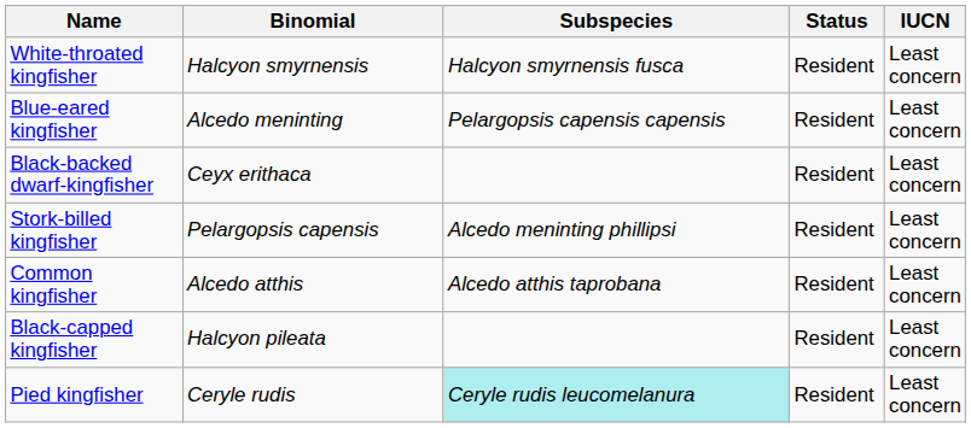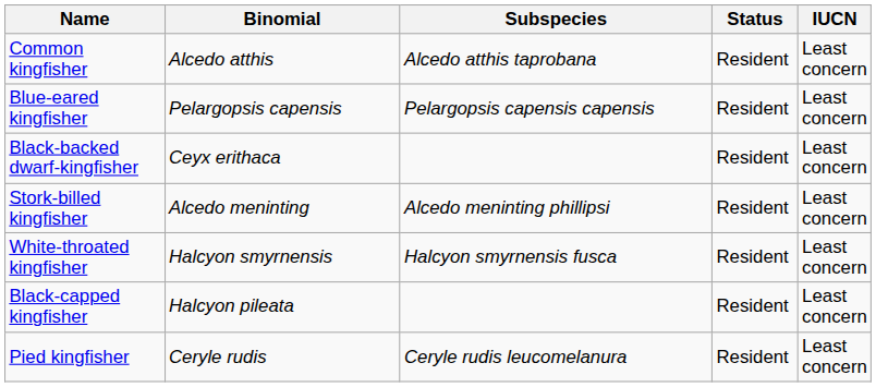rows swapped: Common kingfisher <-> White-throated kingfisher
Blue-eared kingfisher | Binomial: Alcedo meninting -> Pelargopsis capensis
Stork-billed kingfisher | Binomial: Pelargopsis capensis -> Alcedo meninting
Pied kingfisher | Subspecies: paleturquoise background -> no background
